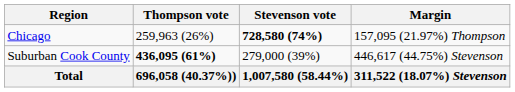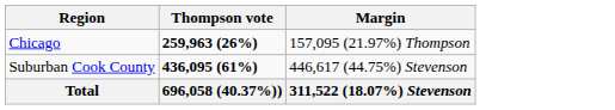- column: Stevenson vote | 728,580 (74%) | 279,000 (39%) | 1,007,580 (58.44%)
Chicago | Thompson vote: normal -> bold
